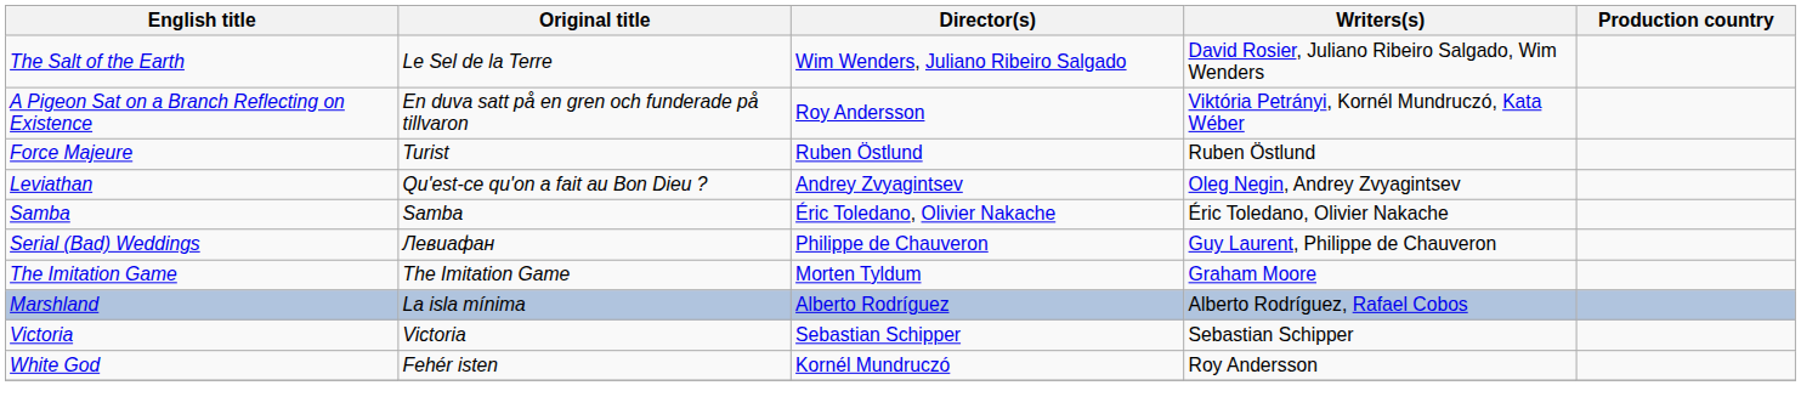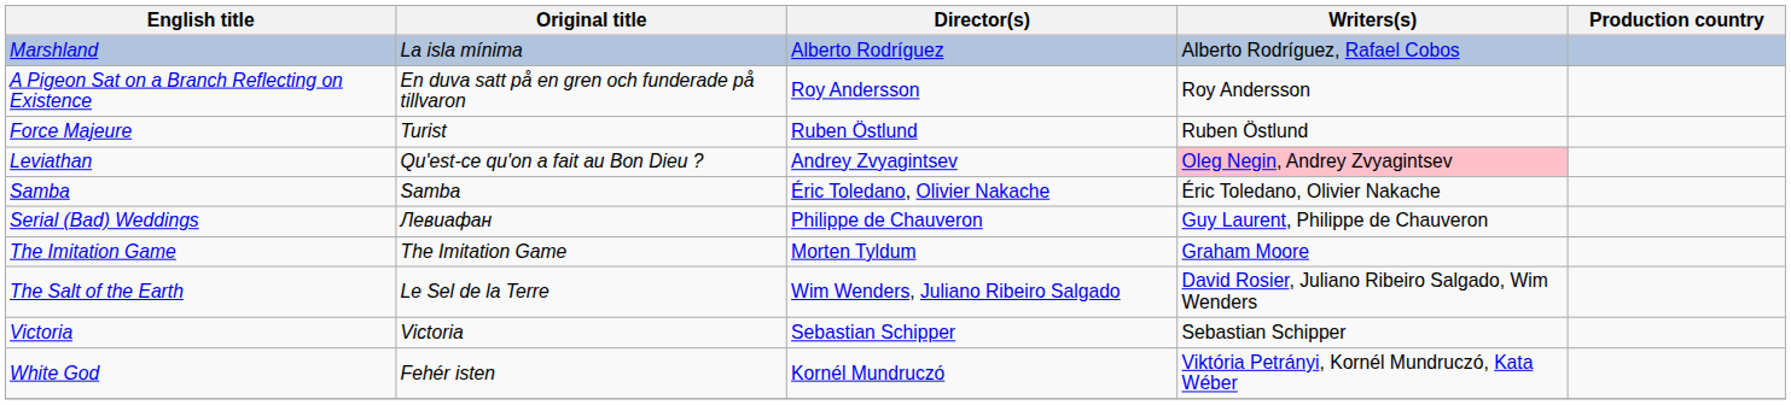rows swapped: Marshland <-> The Salt of the Earth
A Pigeon Sat on a Branch Reflecting on Existence | Writers(s): Viktória Petrányi, Kornél Mundruczó, Kata Wéber -> Roy Andersson
Leviathan | Writers(s): no background -> pink background
White God | Writers(s): Roy Andersson -> Viktória Petrányi, Kornél Mundruczó, Kata Wéber
